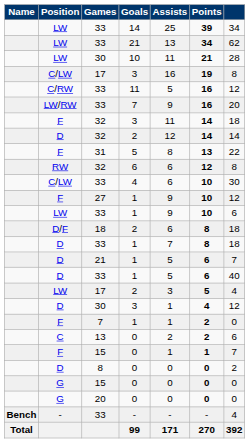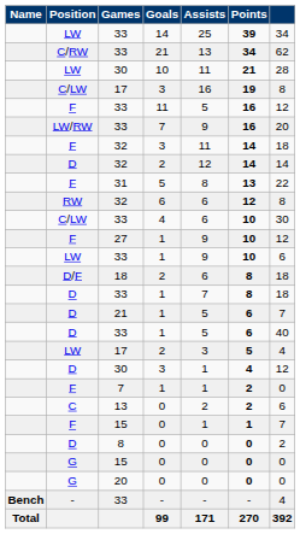33 / 21 | Position: LW -> C/RW
33 / 11 | Position: C/RW -> F
